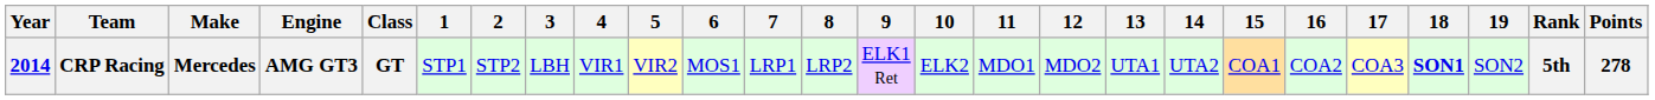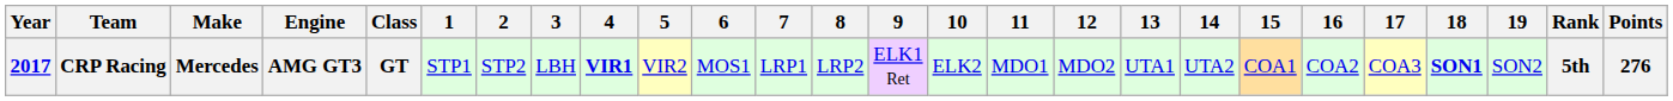CRP Racing | Year: 2014 -> 2017
CRP Racing | 4: normal -> bold
CRP Racing | Points: 278 -> 276
